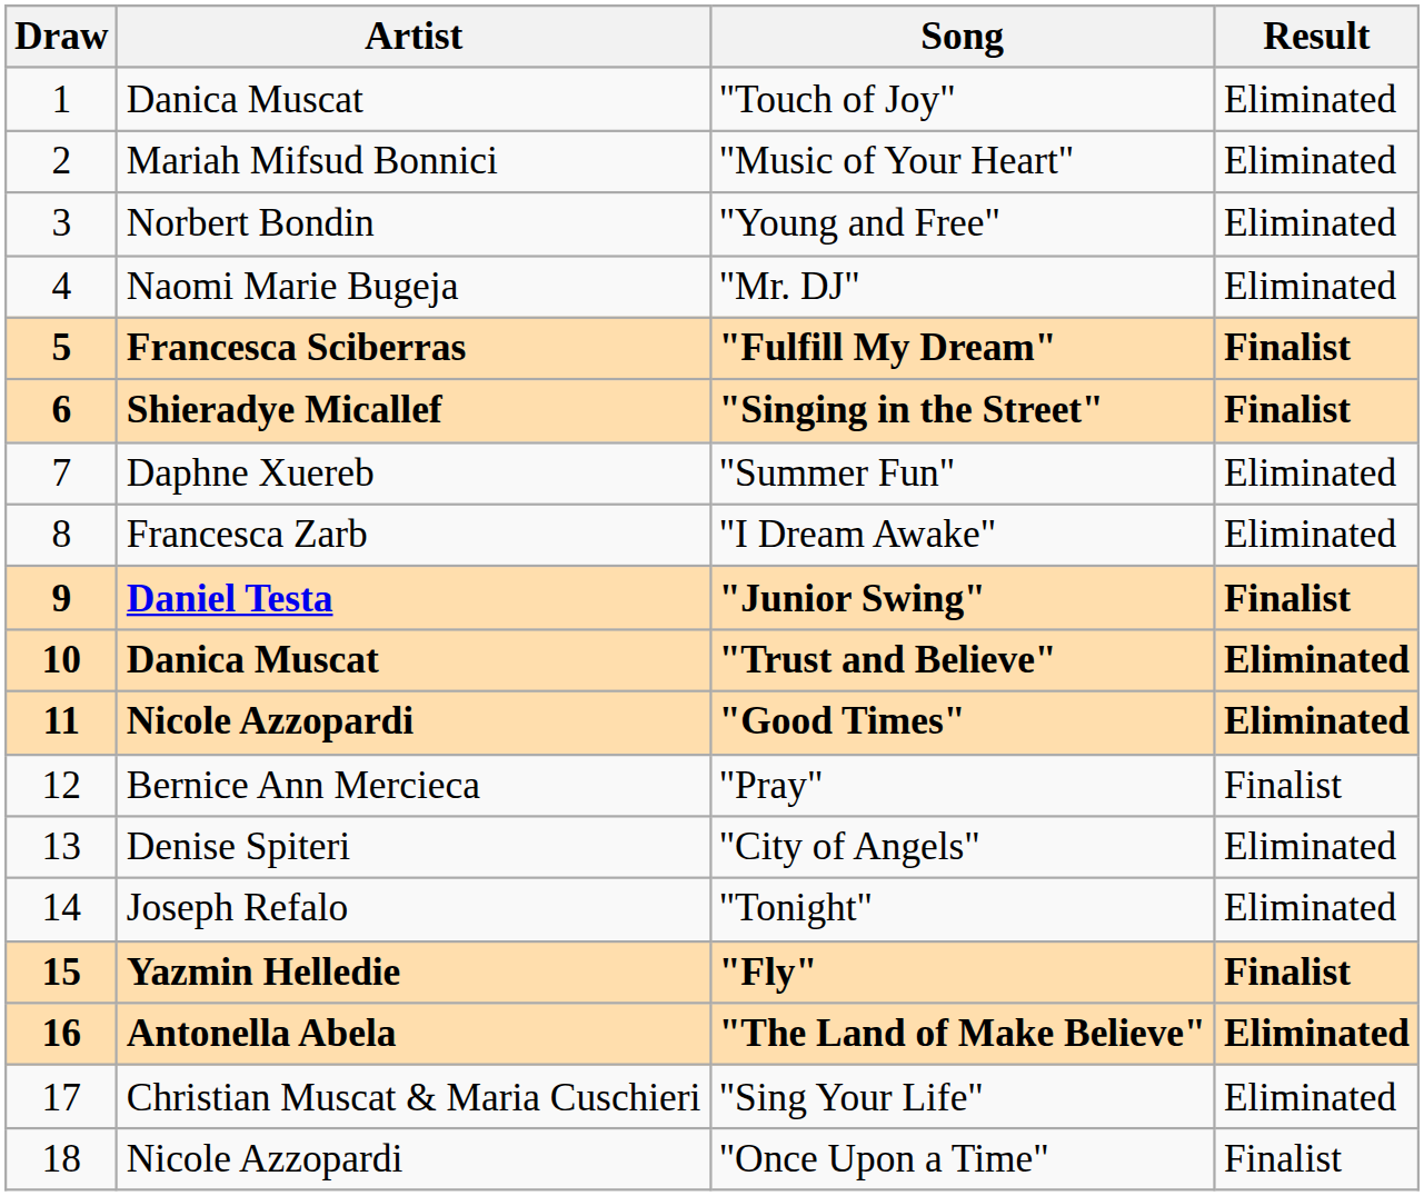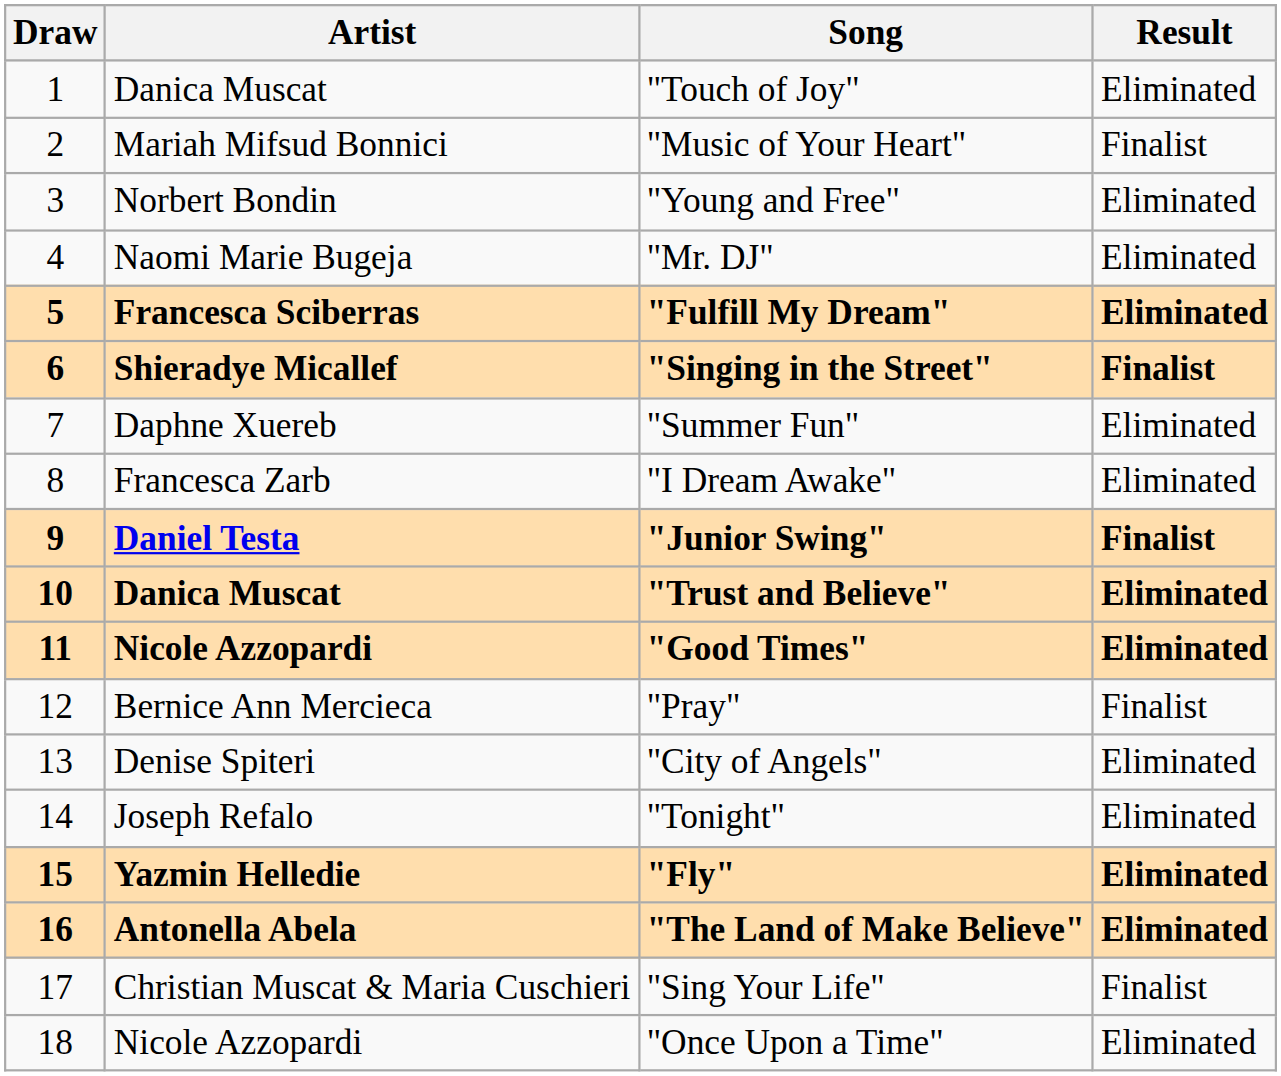"Music of Your Heart" | Result: Eliminated -> Finalist
"Fulfill My Dream" | Result: Finalist -> Eliminated
"Fly" | Result: Finalist -> Eliminated
"Sing Your Life" | Result: Eliminated -> Finalist
"Once Upon a Time" | Result: Finalist -> Eliminated
